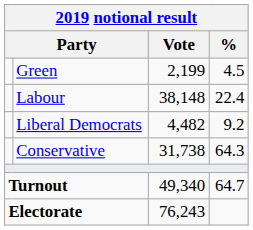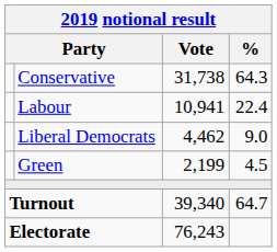rows swapped: Conservative <-> Green
Labour | Vote: 38,148 -> 10,941
Liberal Democrats | Vote: 4,482 -> 4,462
Liberal Democrats | %: 9.2 -> 9.0
Turnout | Vote: 49,340 -> 39,340
